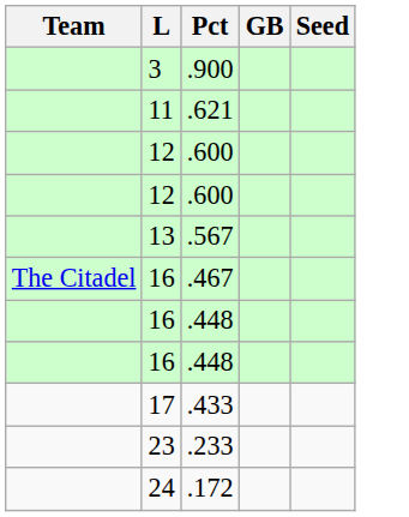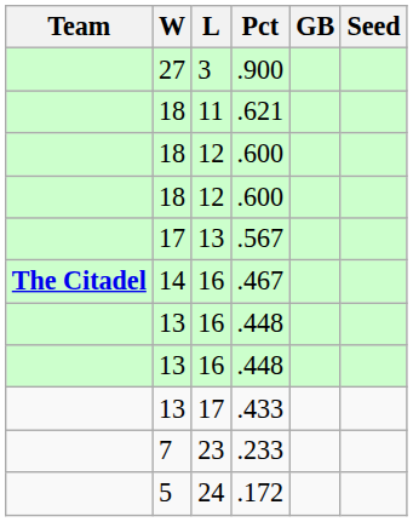+ column: W | 27 | 18 | 18 | 18 | 17 | 14 | 13 | 13 | 13 | 7 | 5
.467 | Team: normal -> bold
